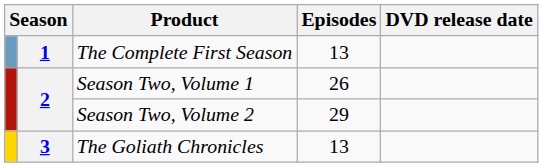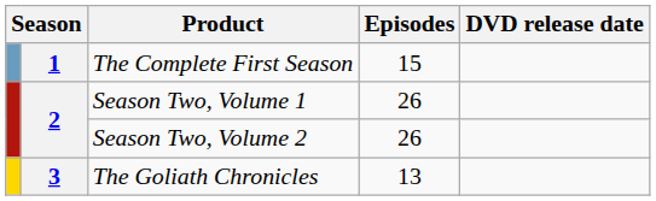The Complete First Season | Episodes: 13 -> 15
Season Two, Volume 2 | Episodes: 29 -> 26
